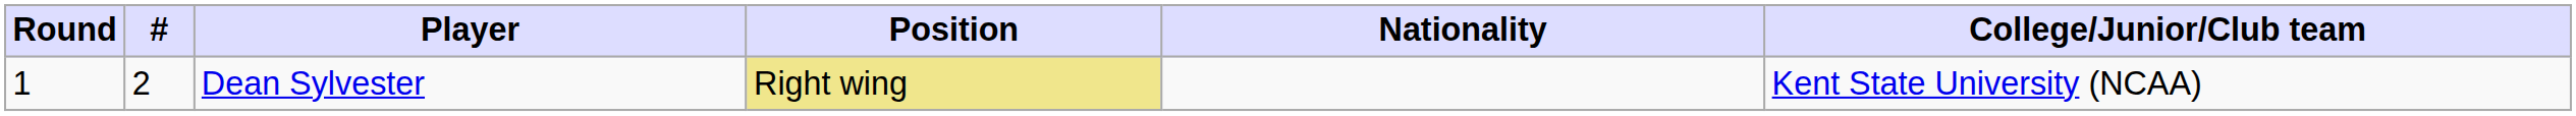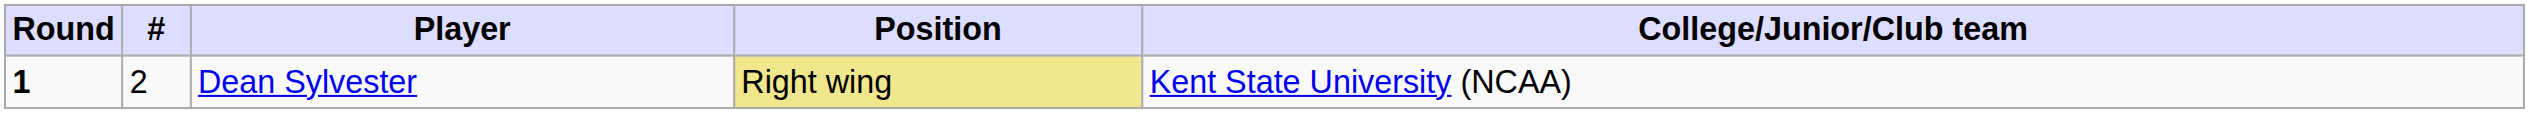- column: Nationality
Dean Sylvester | Round: normal -> bold
